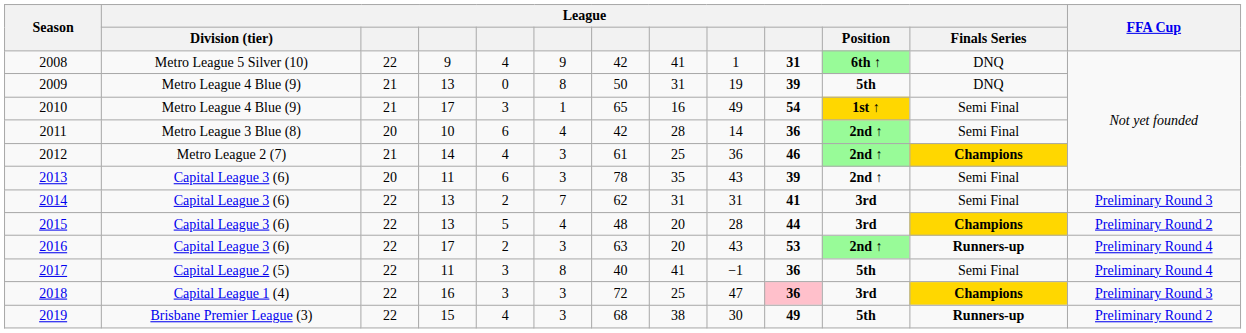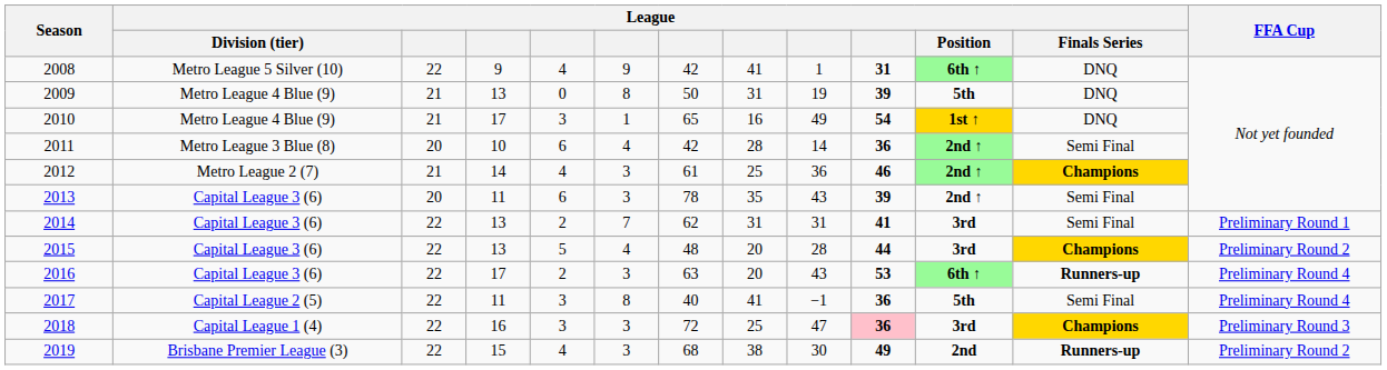2010 | League / Finals Series: Semi Final -> DNQ
2014 | FFA Cup: Preliminary Round 3 -> Preliminary Round 1
2016 | League / Position: 2nd ↑ -> 6th ↑
2019 | League / Position: 5th -> 2nd
